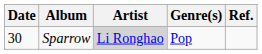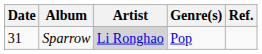Sparrow | Date: 30 -> 31
